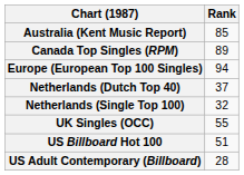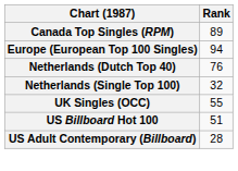- row: Australia (Kent Music Report) | 85
Netherlands (Dutch Top 40) | Rank: 37 -> 76
